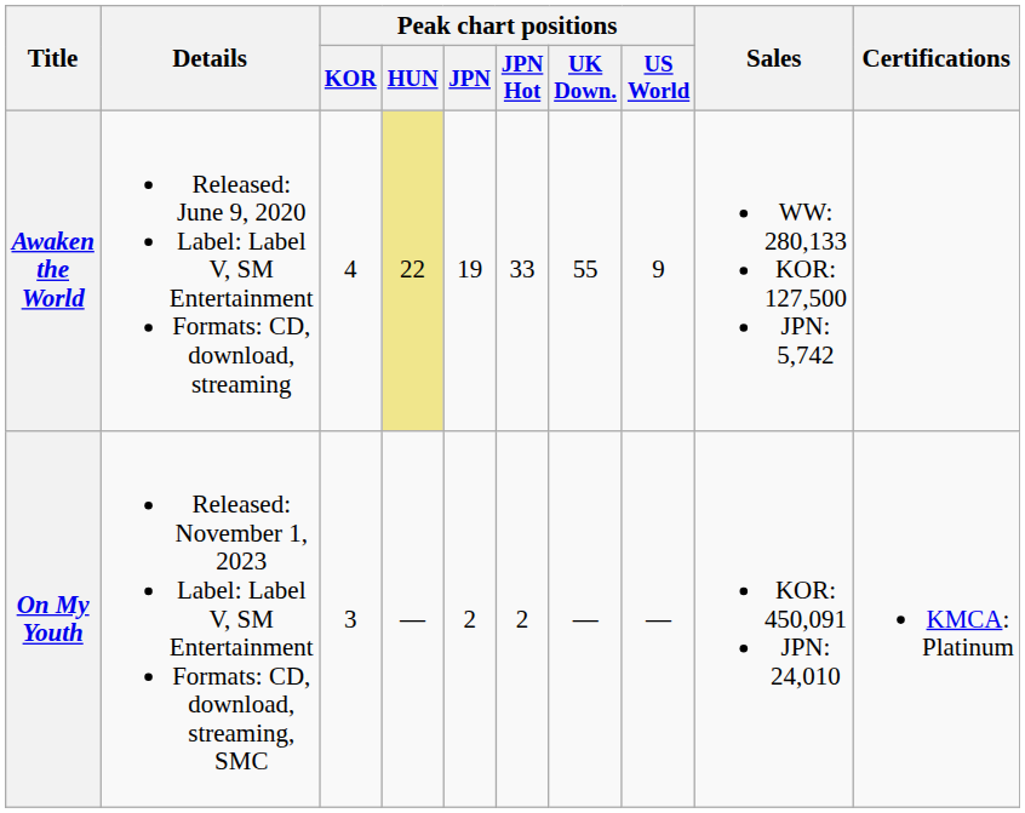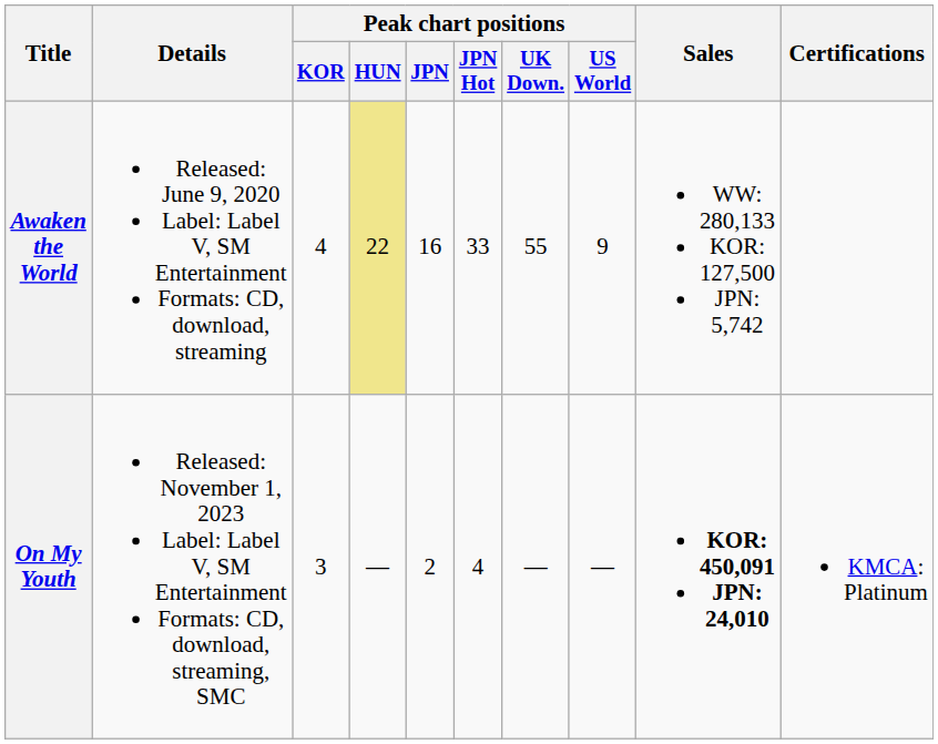Awaken the World | Peak chart positions / JPN: 19 -> 16
On My Youth | Peak chart positions / JPN Hot: 2 -> 4
On My Youth | Sales: normal -> bold
